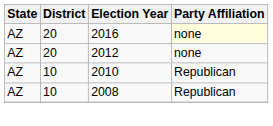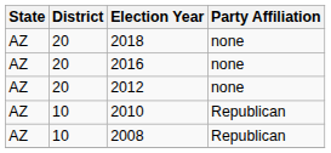+ row: AZ | 20 | 2018 | none
2016 | Party Affiliation: lightyellow background -> no background
